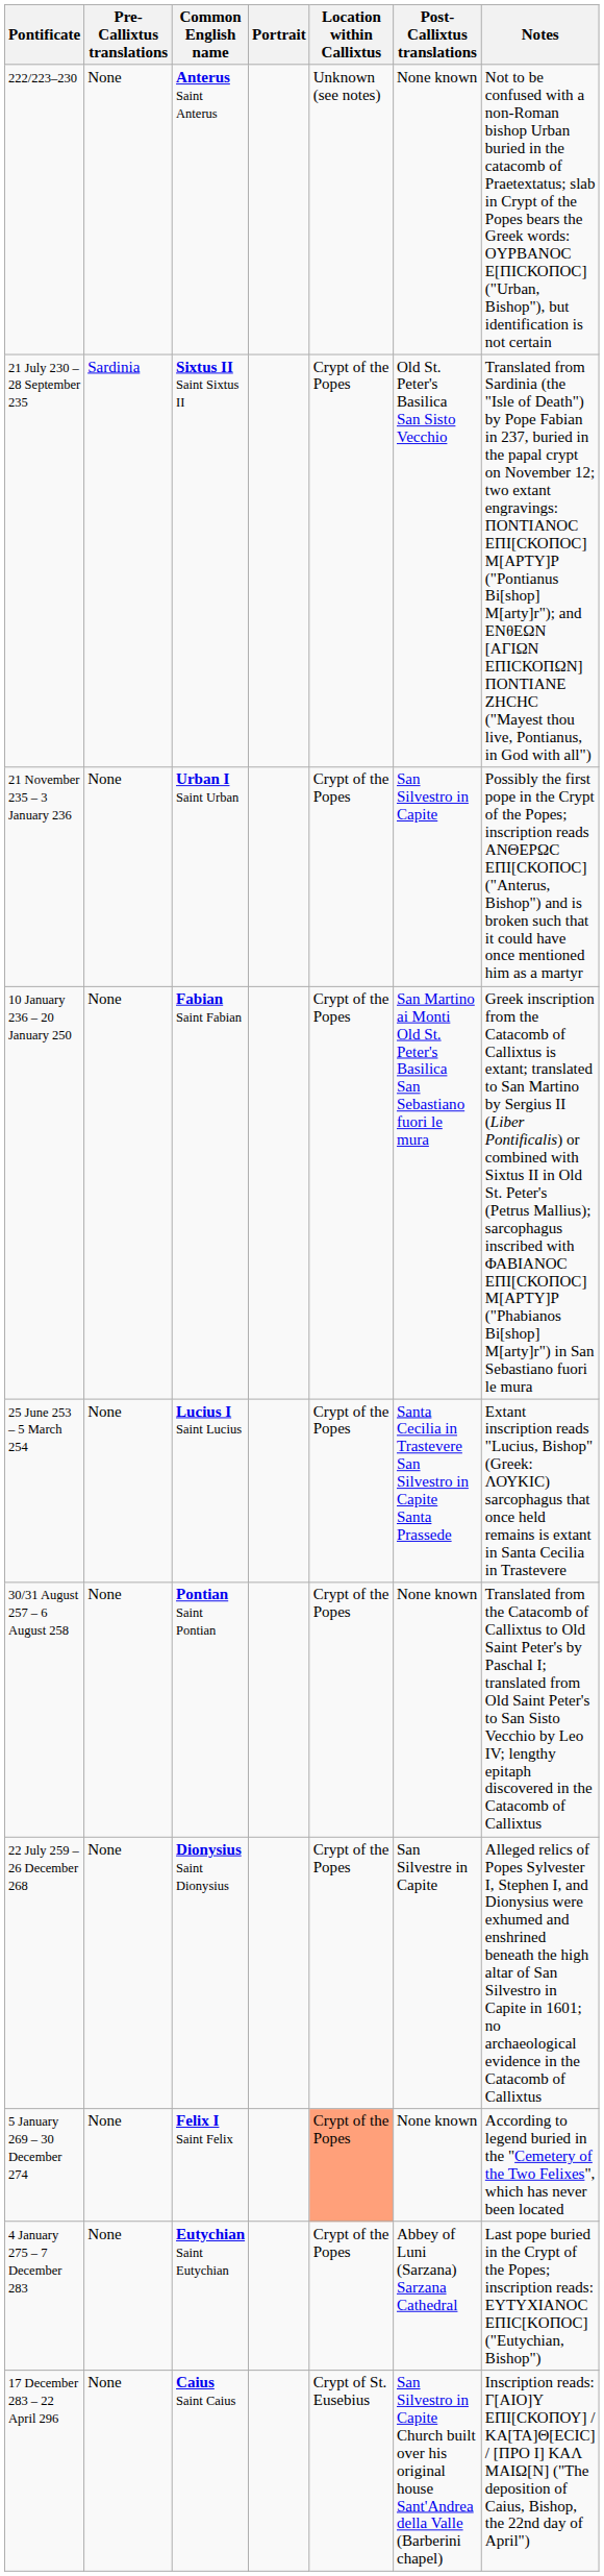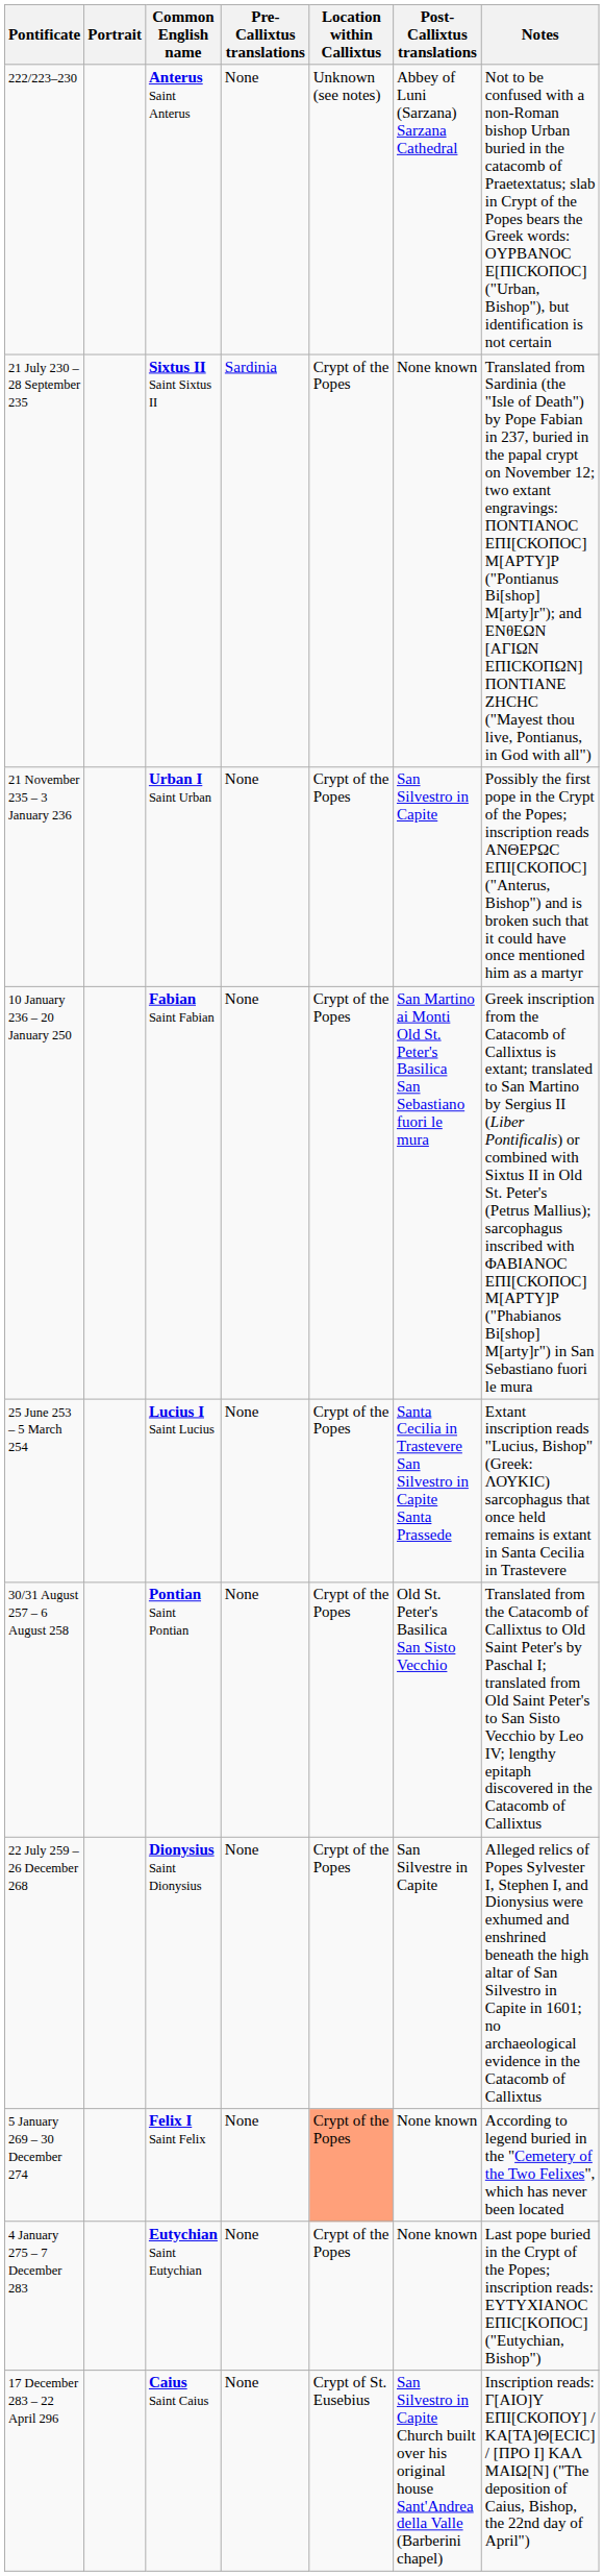columns swapped: Portrait <-> Pre-Callixtus translations
222/223–230 | Post-Callixtus translations: None known -> Abbey of Luni (Sarzana) Sarzana Cathedral
21 July 230 – 28 September 235 | Post-Callixtus translations: Old St. Peter's Basilica San Sisto Vecchio -> None known
30/31 August 257 – 6 August 258 | Post-Callixtus translations: None known -> Old St. Peter's Basilica San Sisto Vecchio
4 January 275 – 7 December 283 | Post-Callixtus translations: Abbey of Luni (Sarzana) Sarzana Cathedral -> None known
